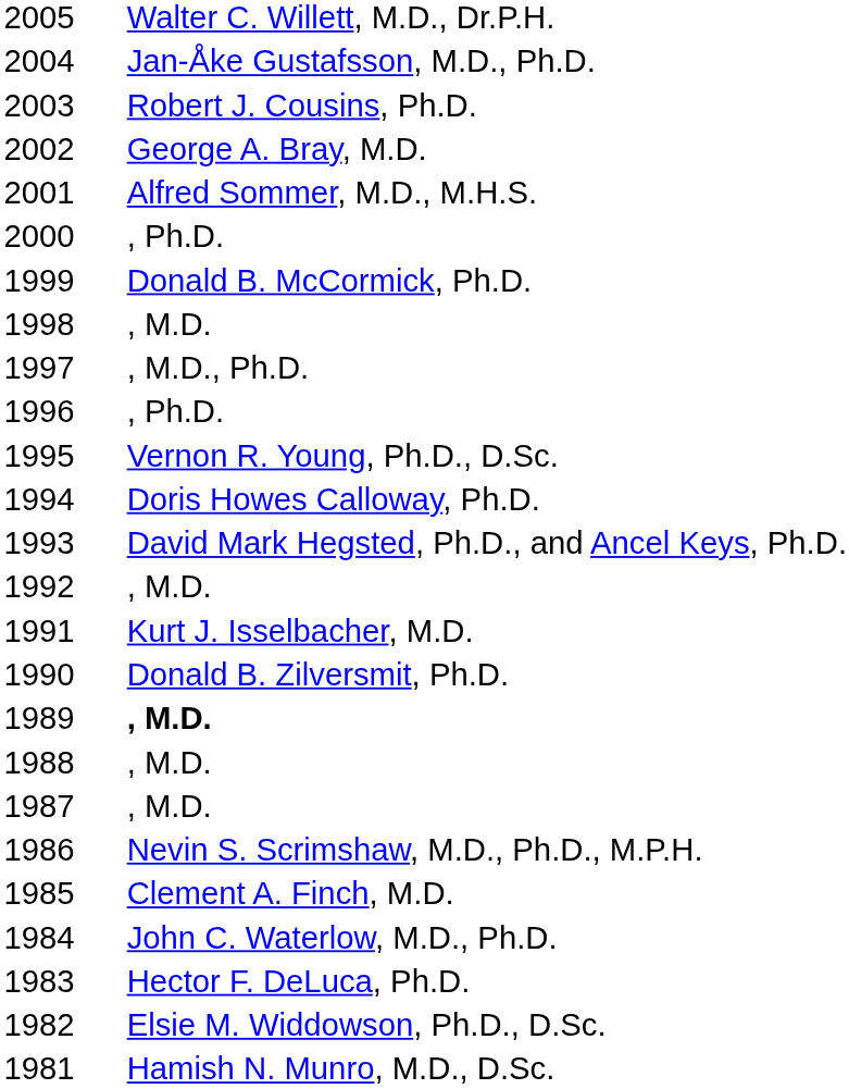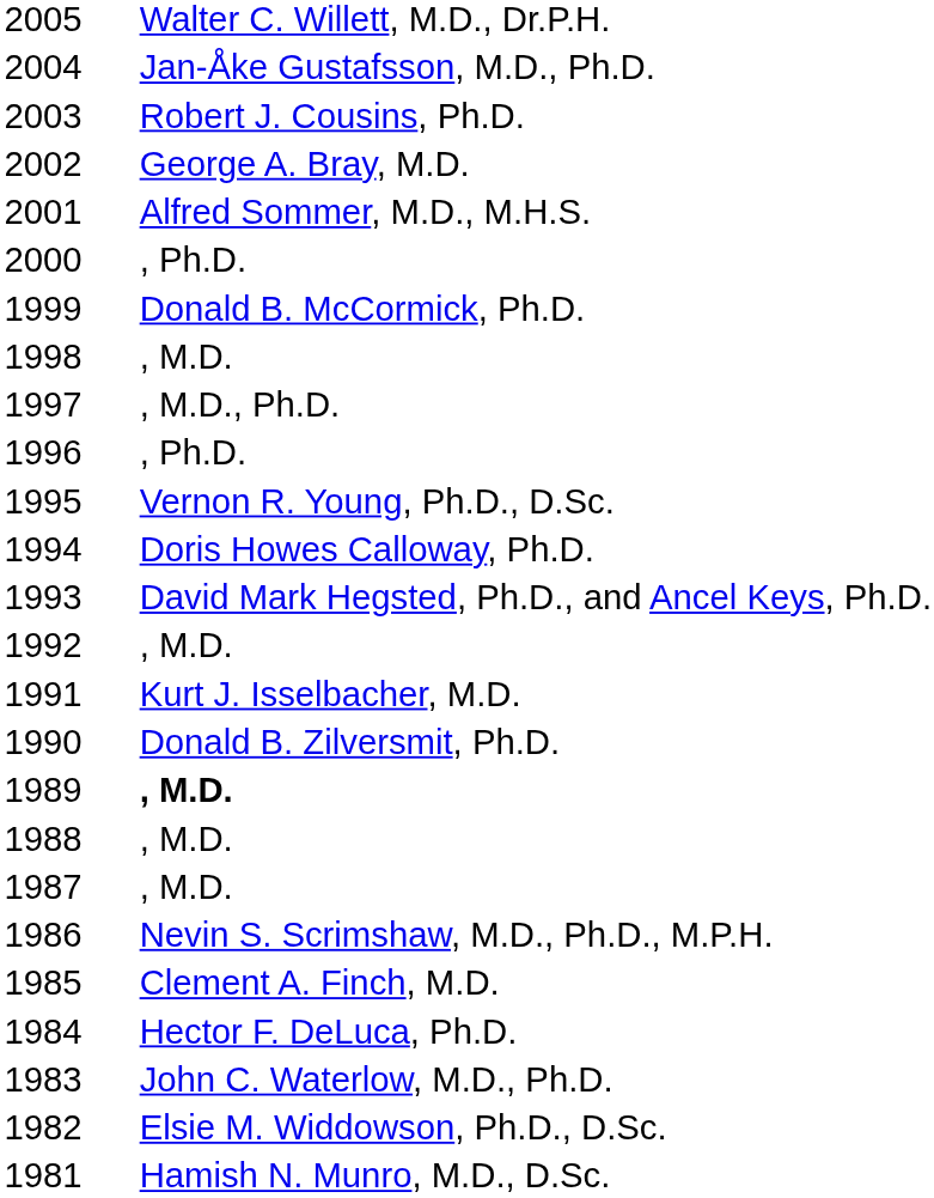1984 | column 2: John C. Waterlow, M.D., Ph.D. -> Hector F. DeLuca, Ph.D.
1983 | column 2: Hector F. DeLuca, Ph.D. -> John C. Waterlow, M.D., Ph.D.
